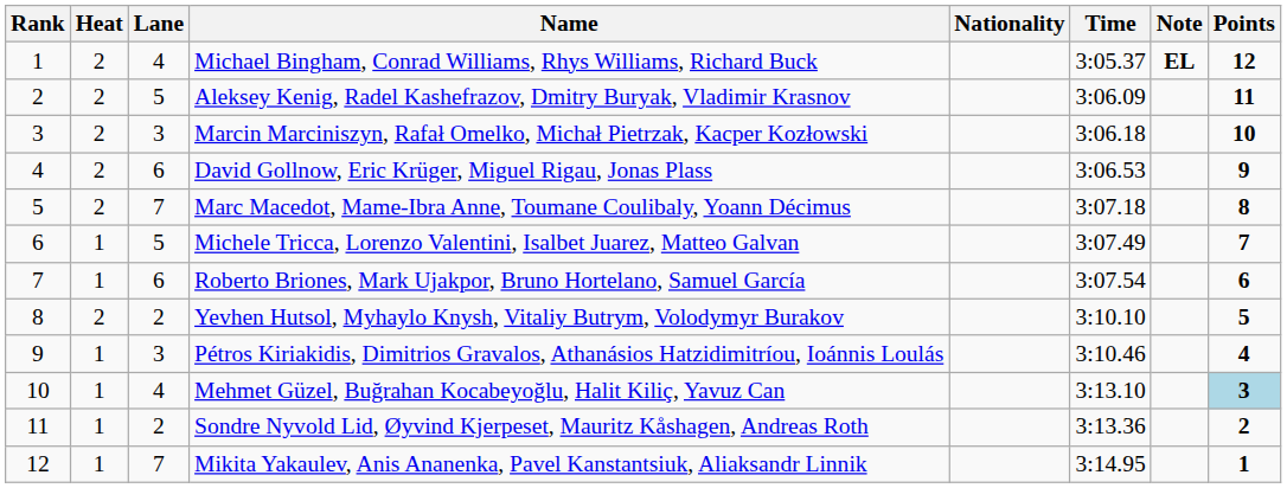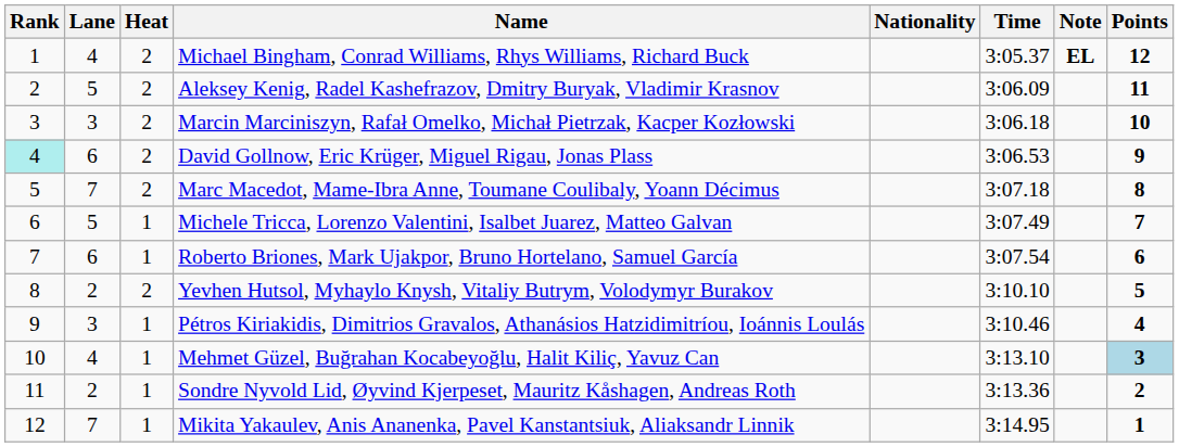columns swapped: Heat <-> Lane
David Gollnow, Eric Krüger, Miguel Rigau, Jonas Plass | Rank: no background -> paleturquoise background
